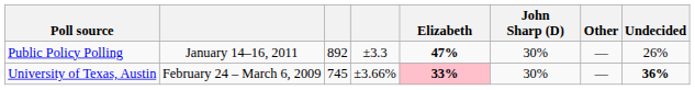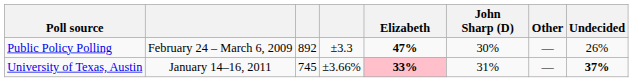Public Policy Polling | column 2: January 14–16, 2011 -> February 24 – March 6, 2009
University of Texas, Austin | column 2: February 24 – March 6, 2009 -> January 14–16, 2011
University of Texas, Austin | John Sharp (D): 30% -> 31%
University of Texas, Austin | Undecided: 36% -> 37%
